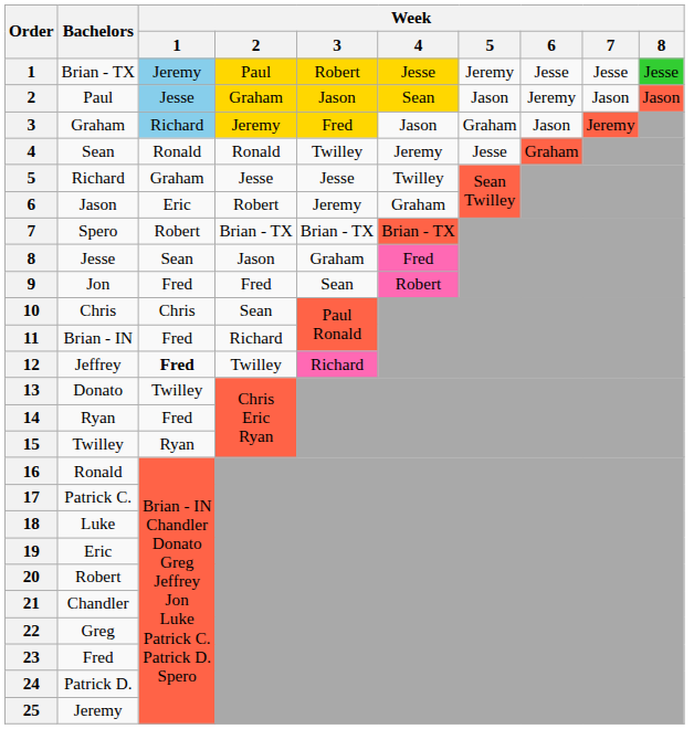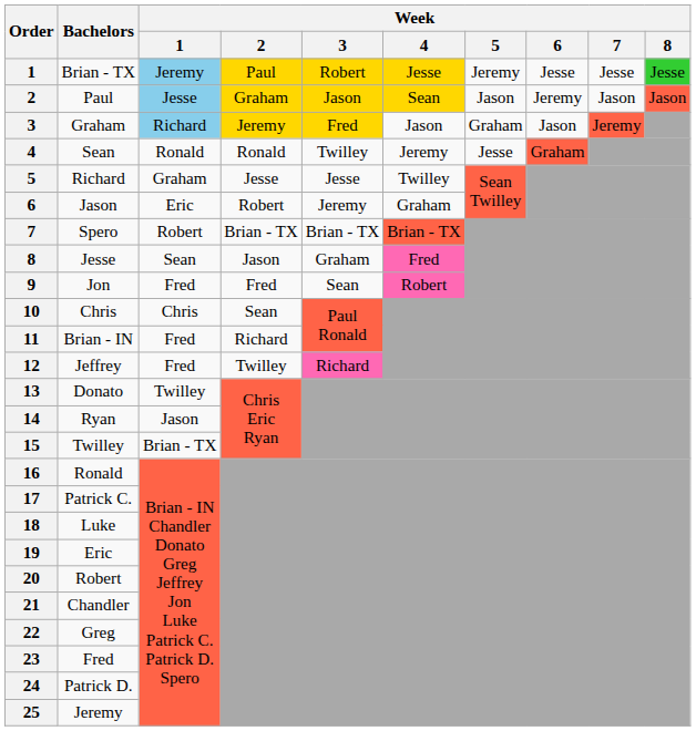12 | Week / 1: bold -> normal
14 | Week / 1: Fred -> Jason
15 | Week / 1: Ryan -> Brian - TX
